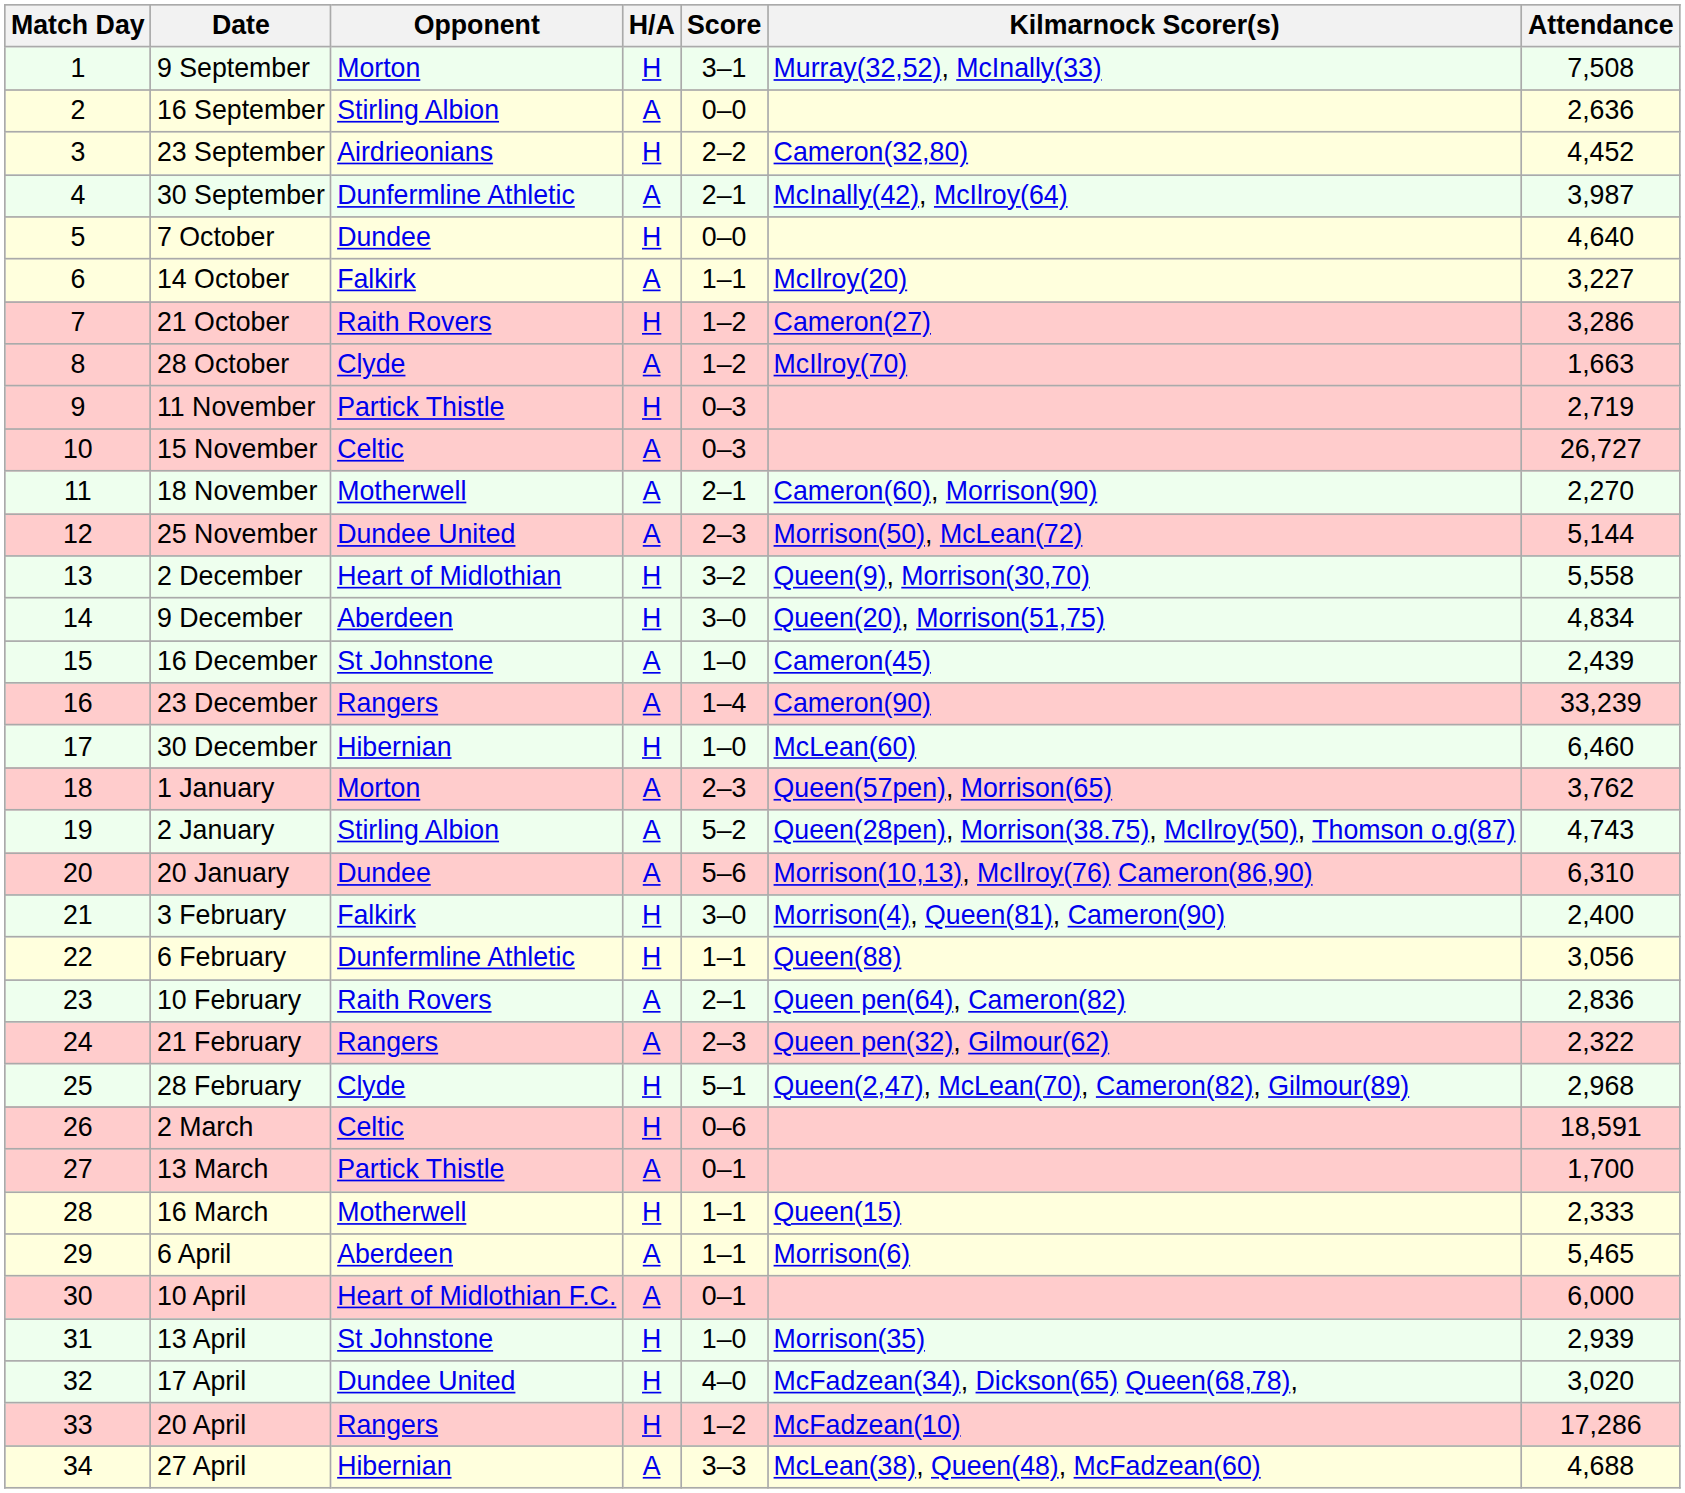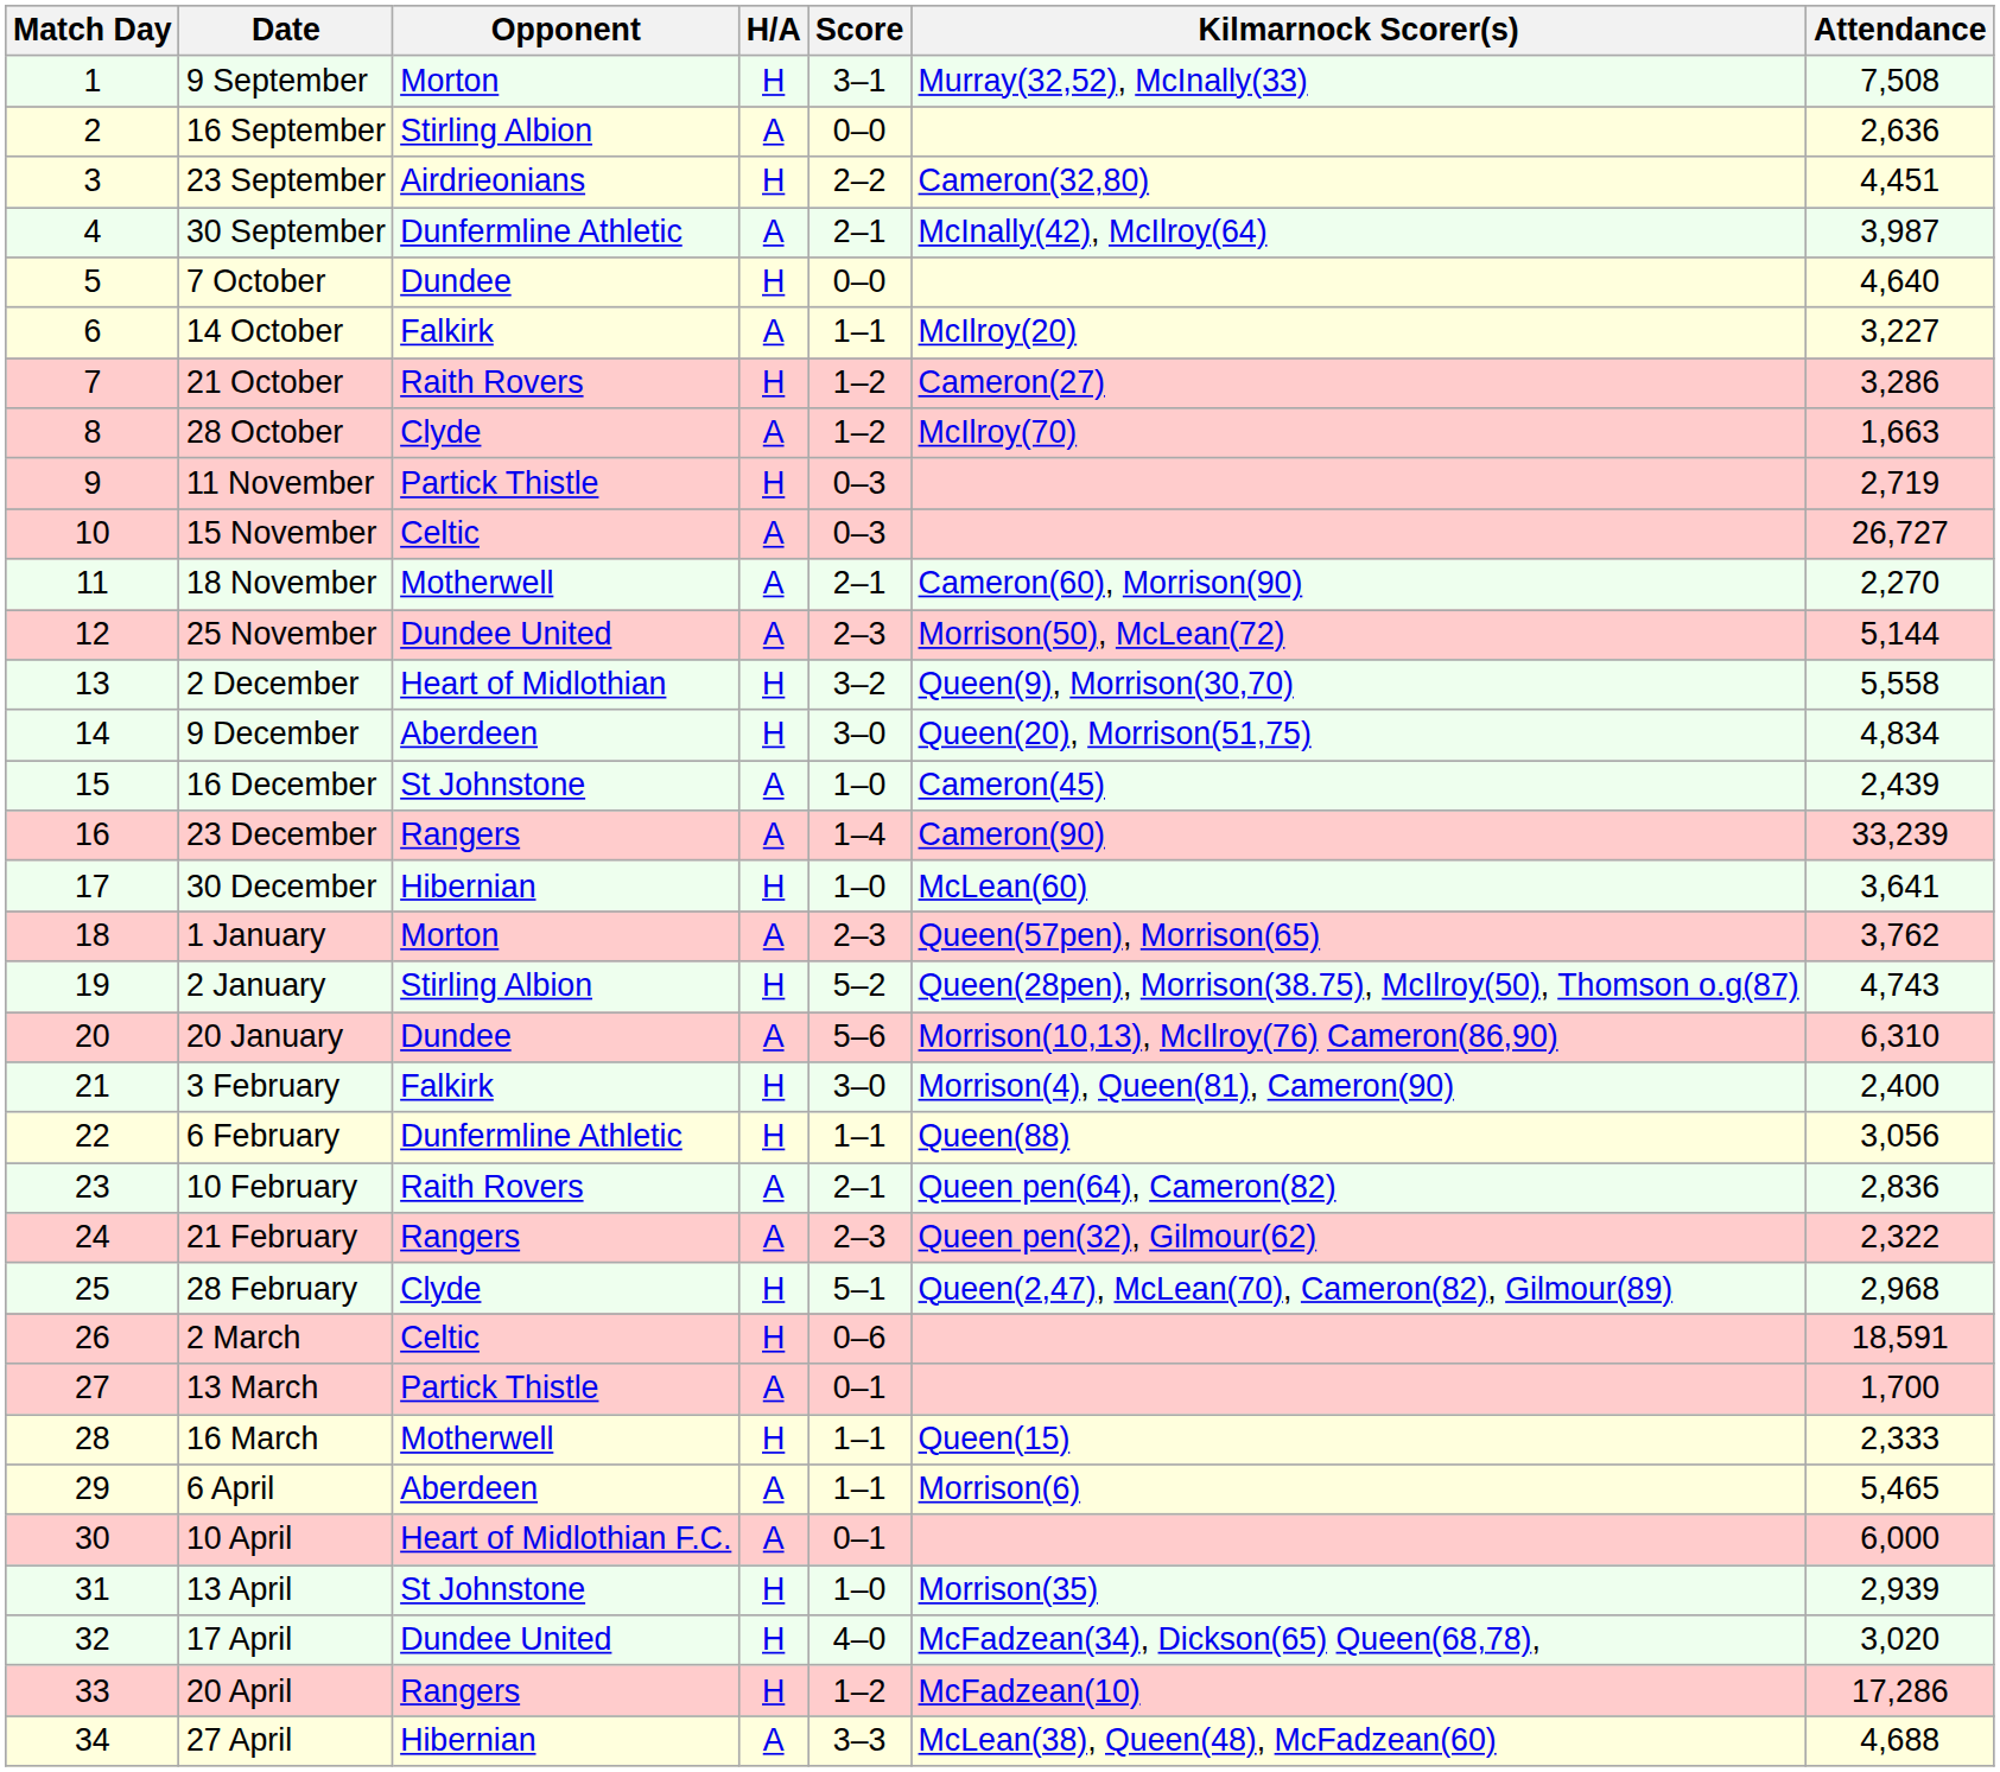23 September | Attendance: 4,452 -> 4,451
30 December | Attendance: 6,460 -> 3,641
2 January | H/A: A -> H
